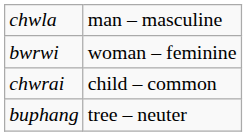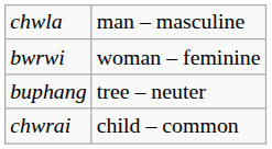rows swapped: chwrai <-> buphang
